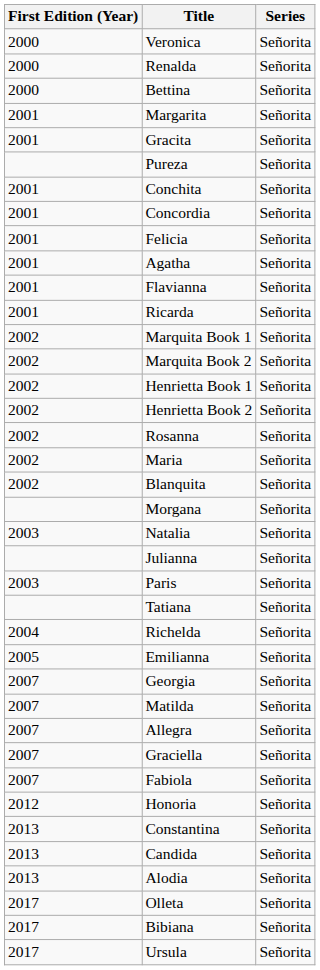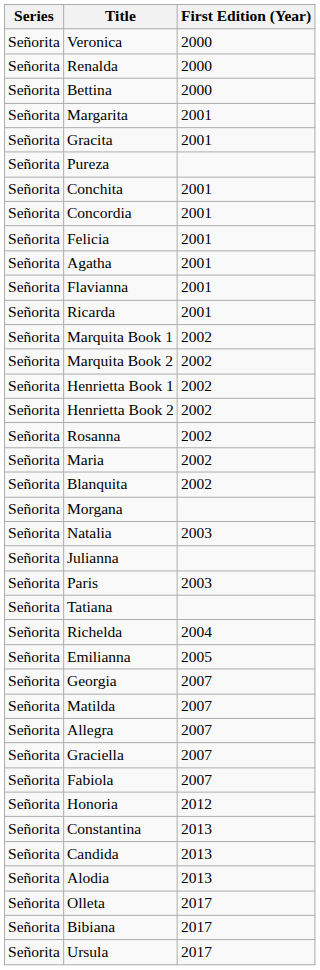columns swapped: First Edition (Year) <-> Series
